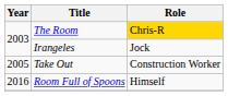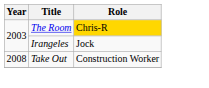Take Out | Year: 2005 -> 2008
- row: 2016 | Room Full of Spoons | Himself
